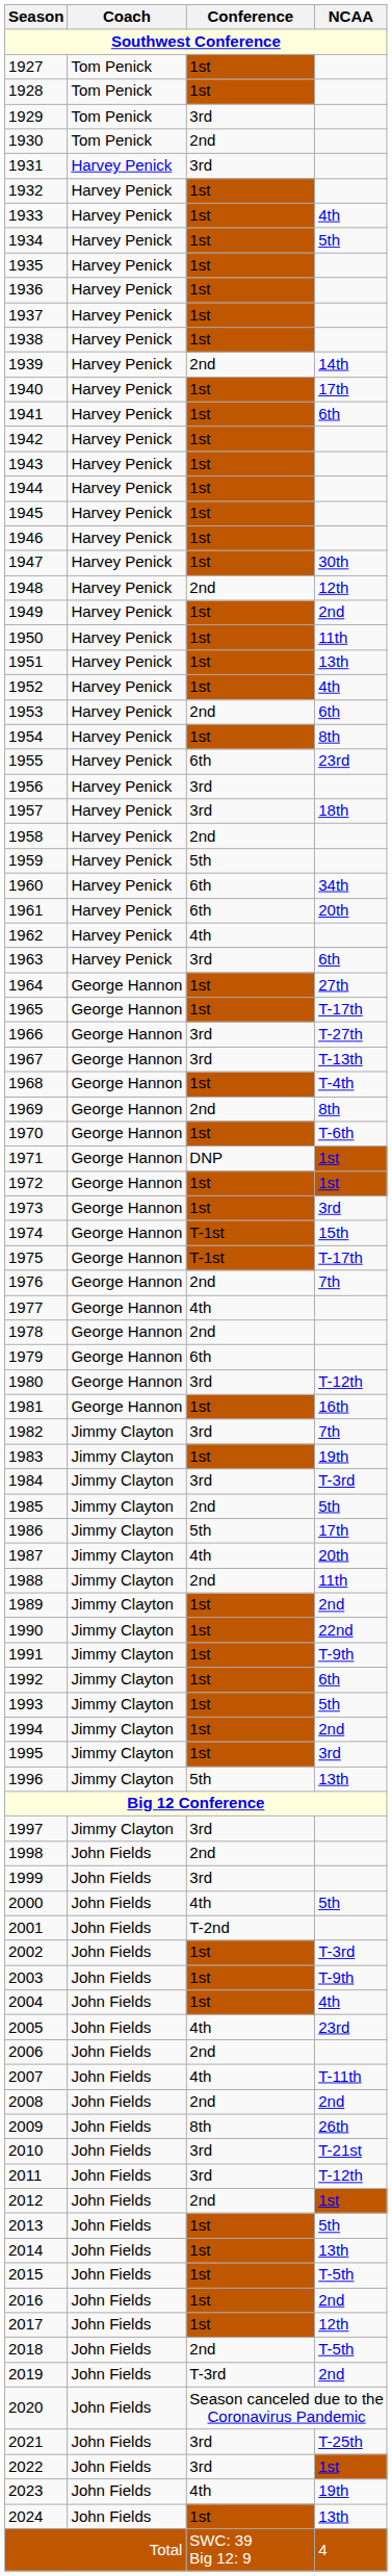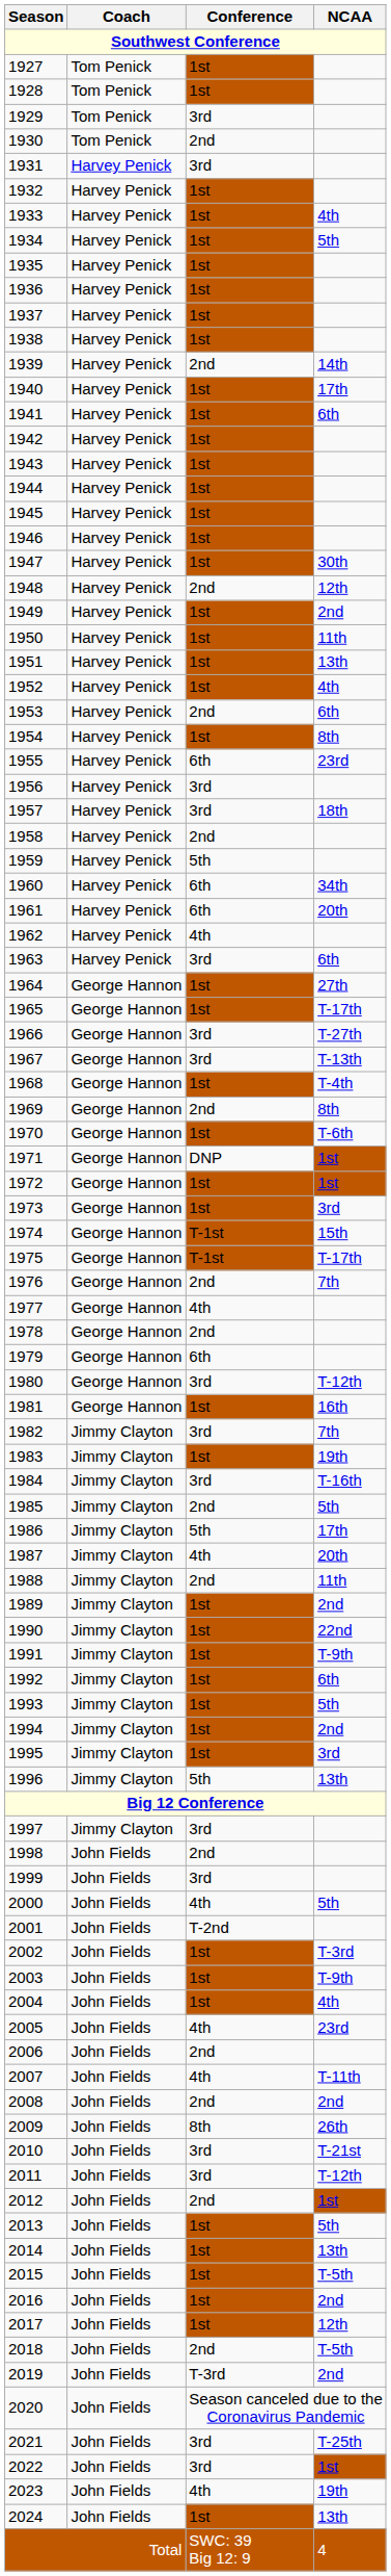1984 | NCAA: T-3rd -> T-16th
